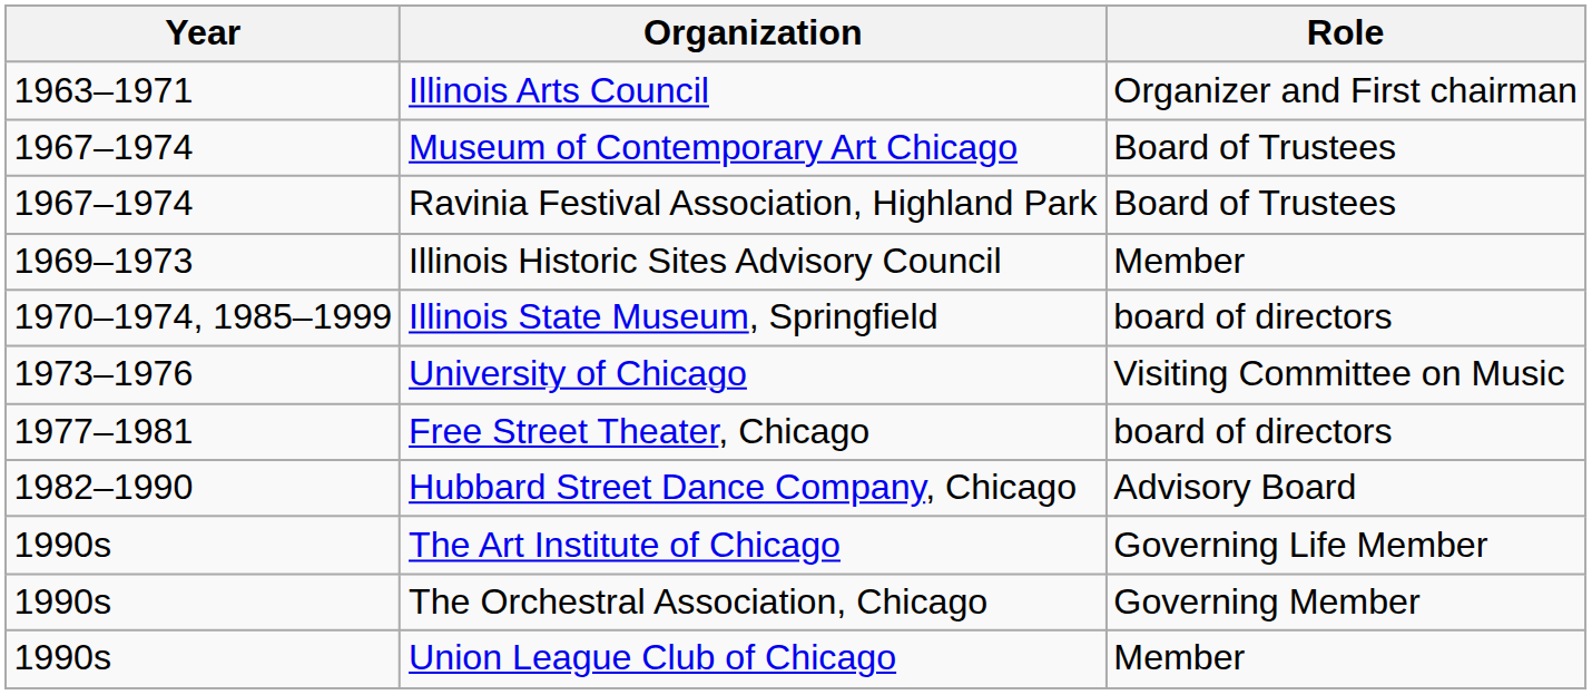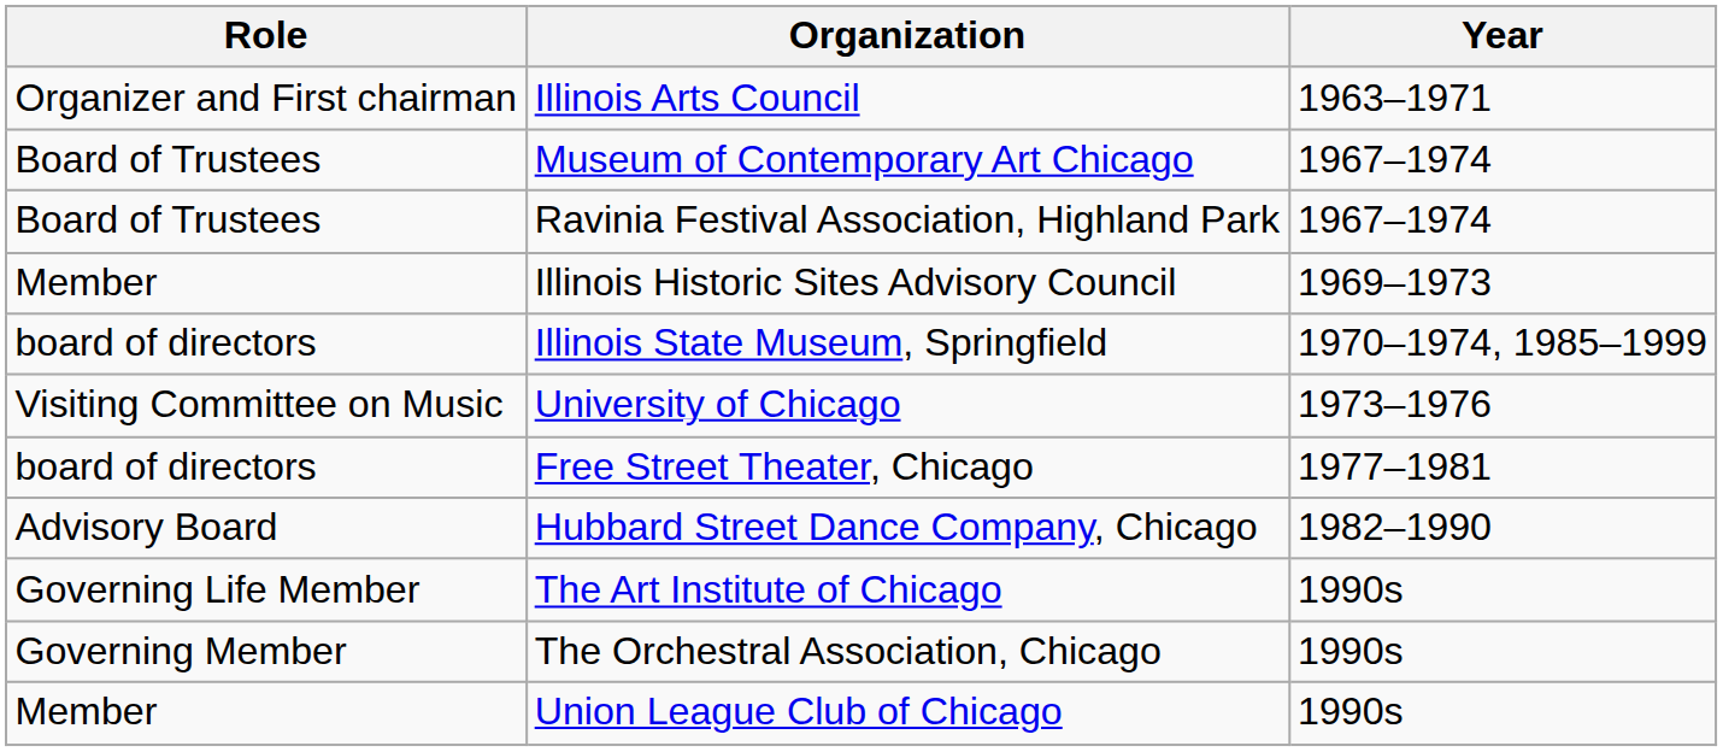columns swapped: Year <-> Role
